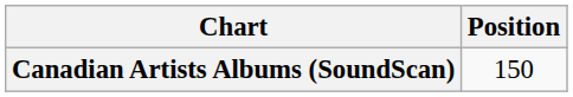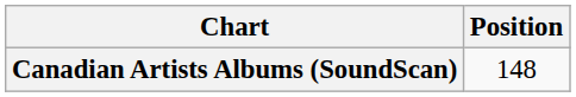Canadian Artists Albums (SoundScan) | Position: 150 -> 148
